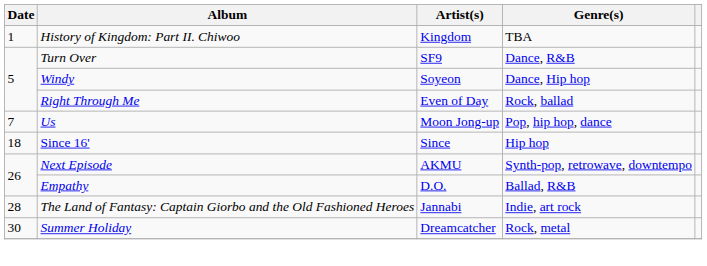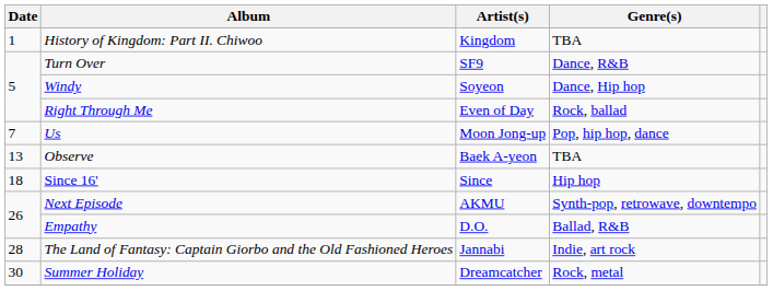+ row: 13 | Observe | Baek A-yeon | TBA
